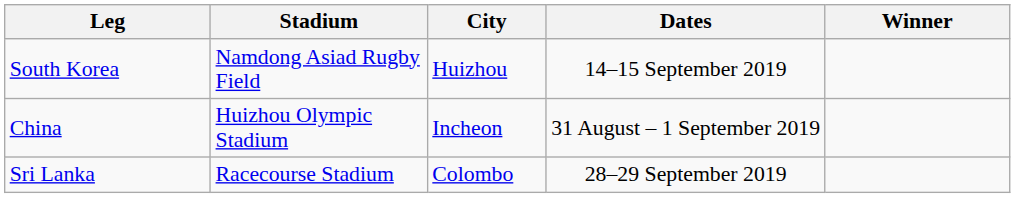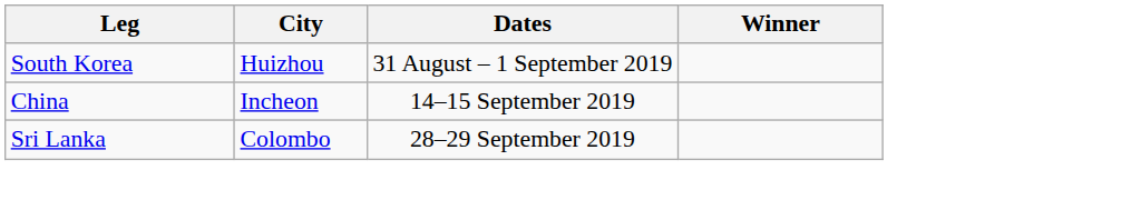- column: Stadium | Namdong Asiad Rugby Field | Huizhou Olympic Stadium | Racecourse Stadium
South Korea | Dates: 14–15 September 2019 -> 31 August – 1 September 2019
China | Dates: 31 August – 1 September 2019 -> 14–15 September 2019
